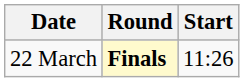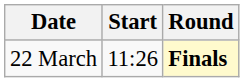columns swapped: Start <-> Round
